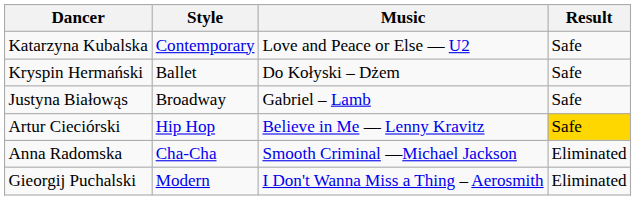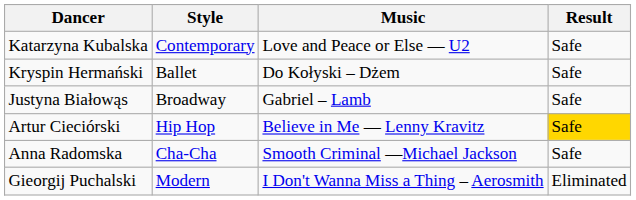Anna Radomska | Result: Eliminated -> Safe
